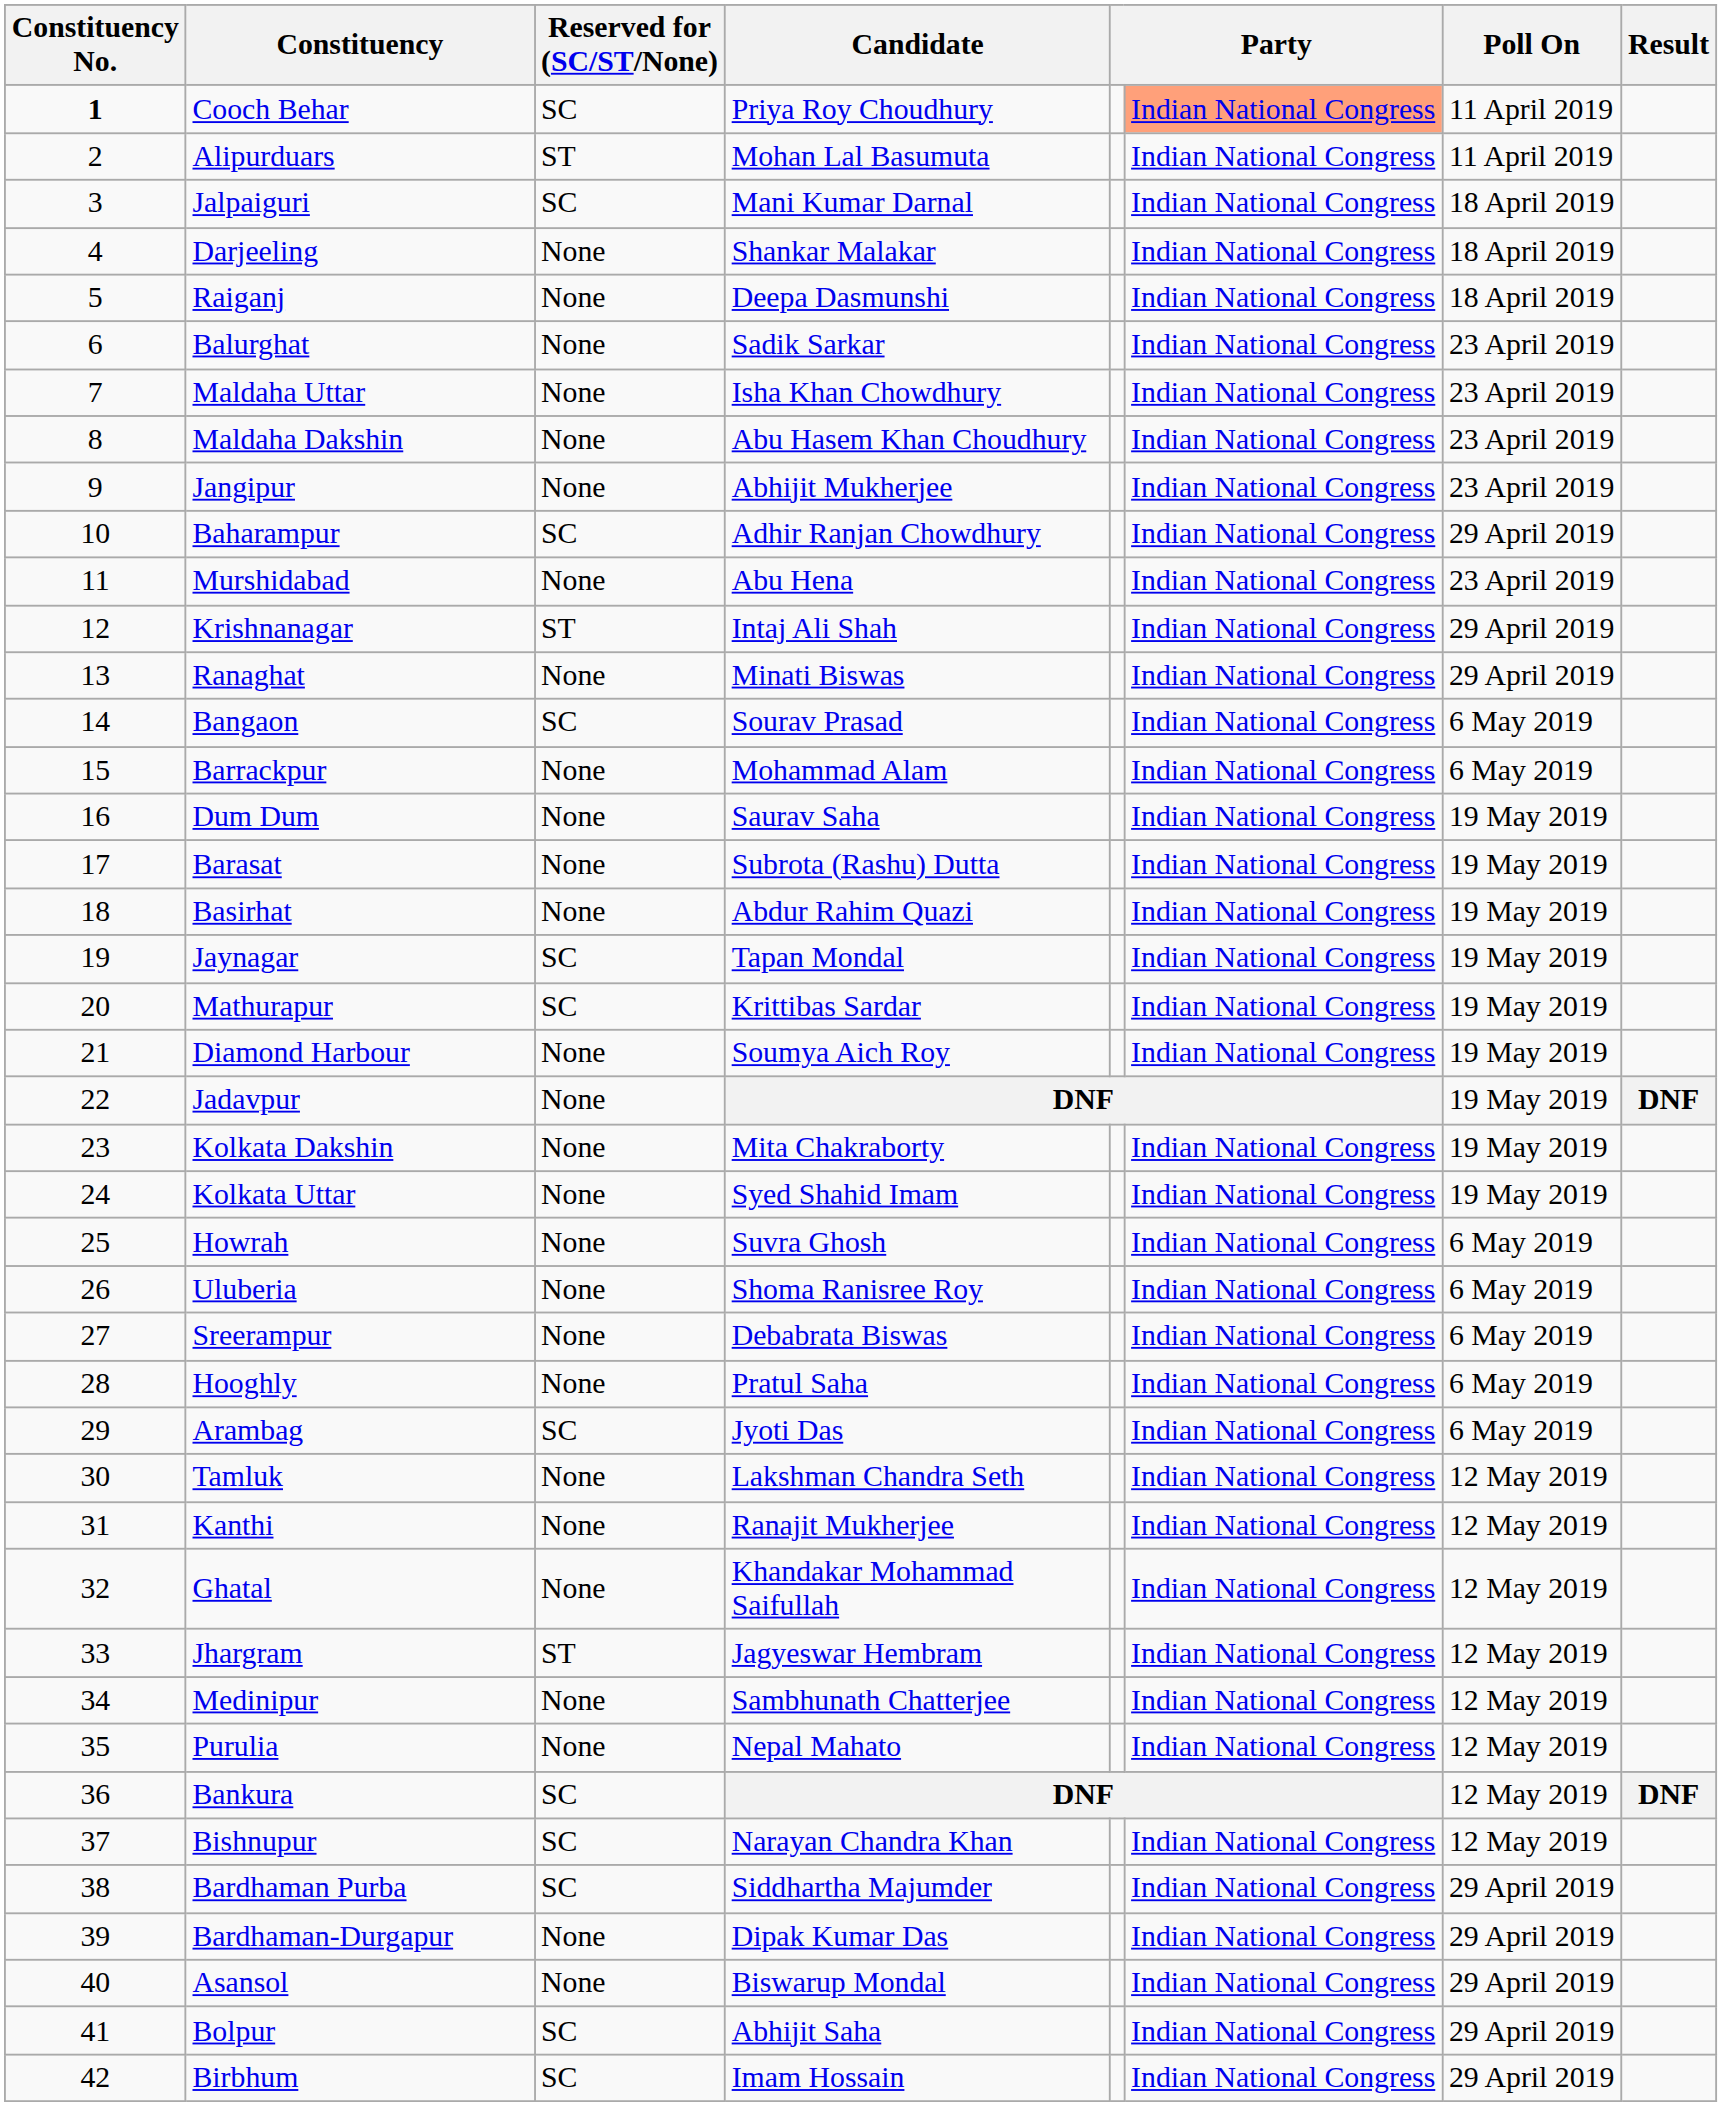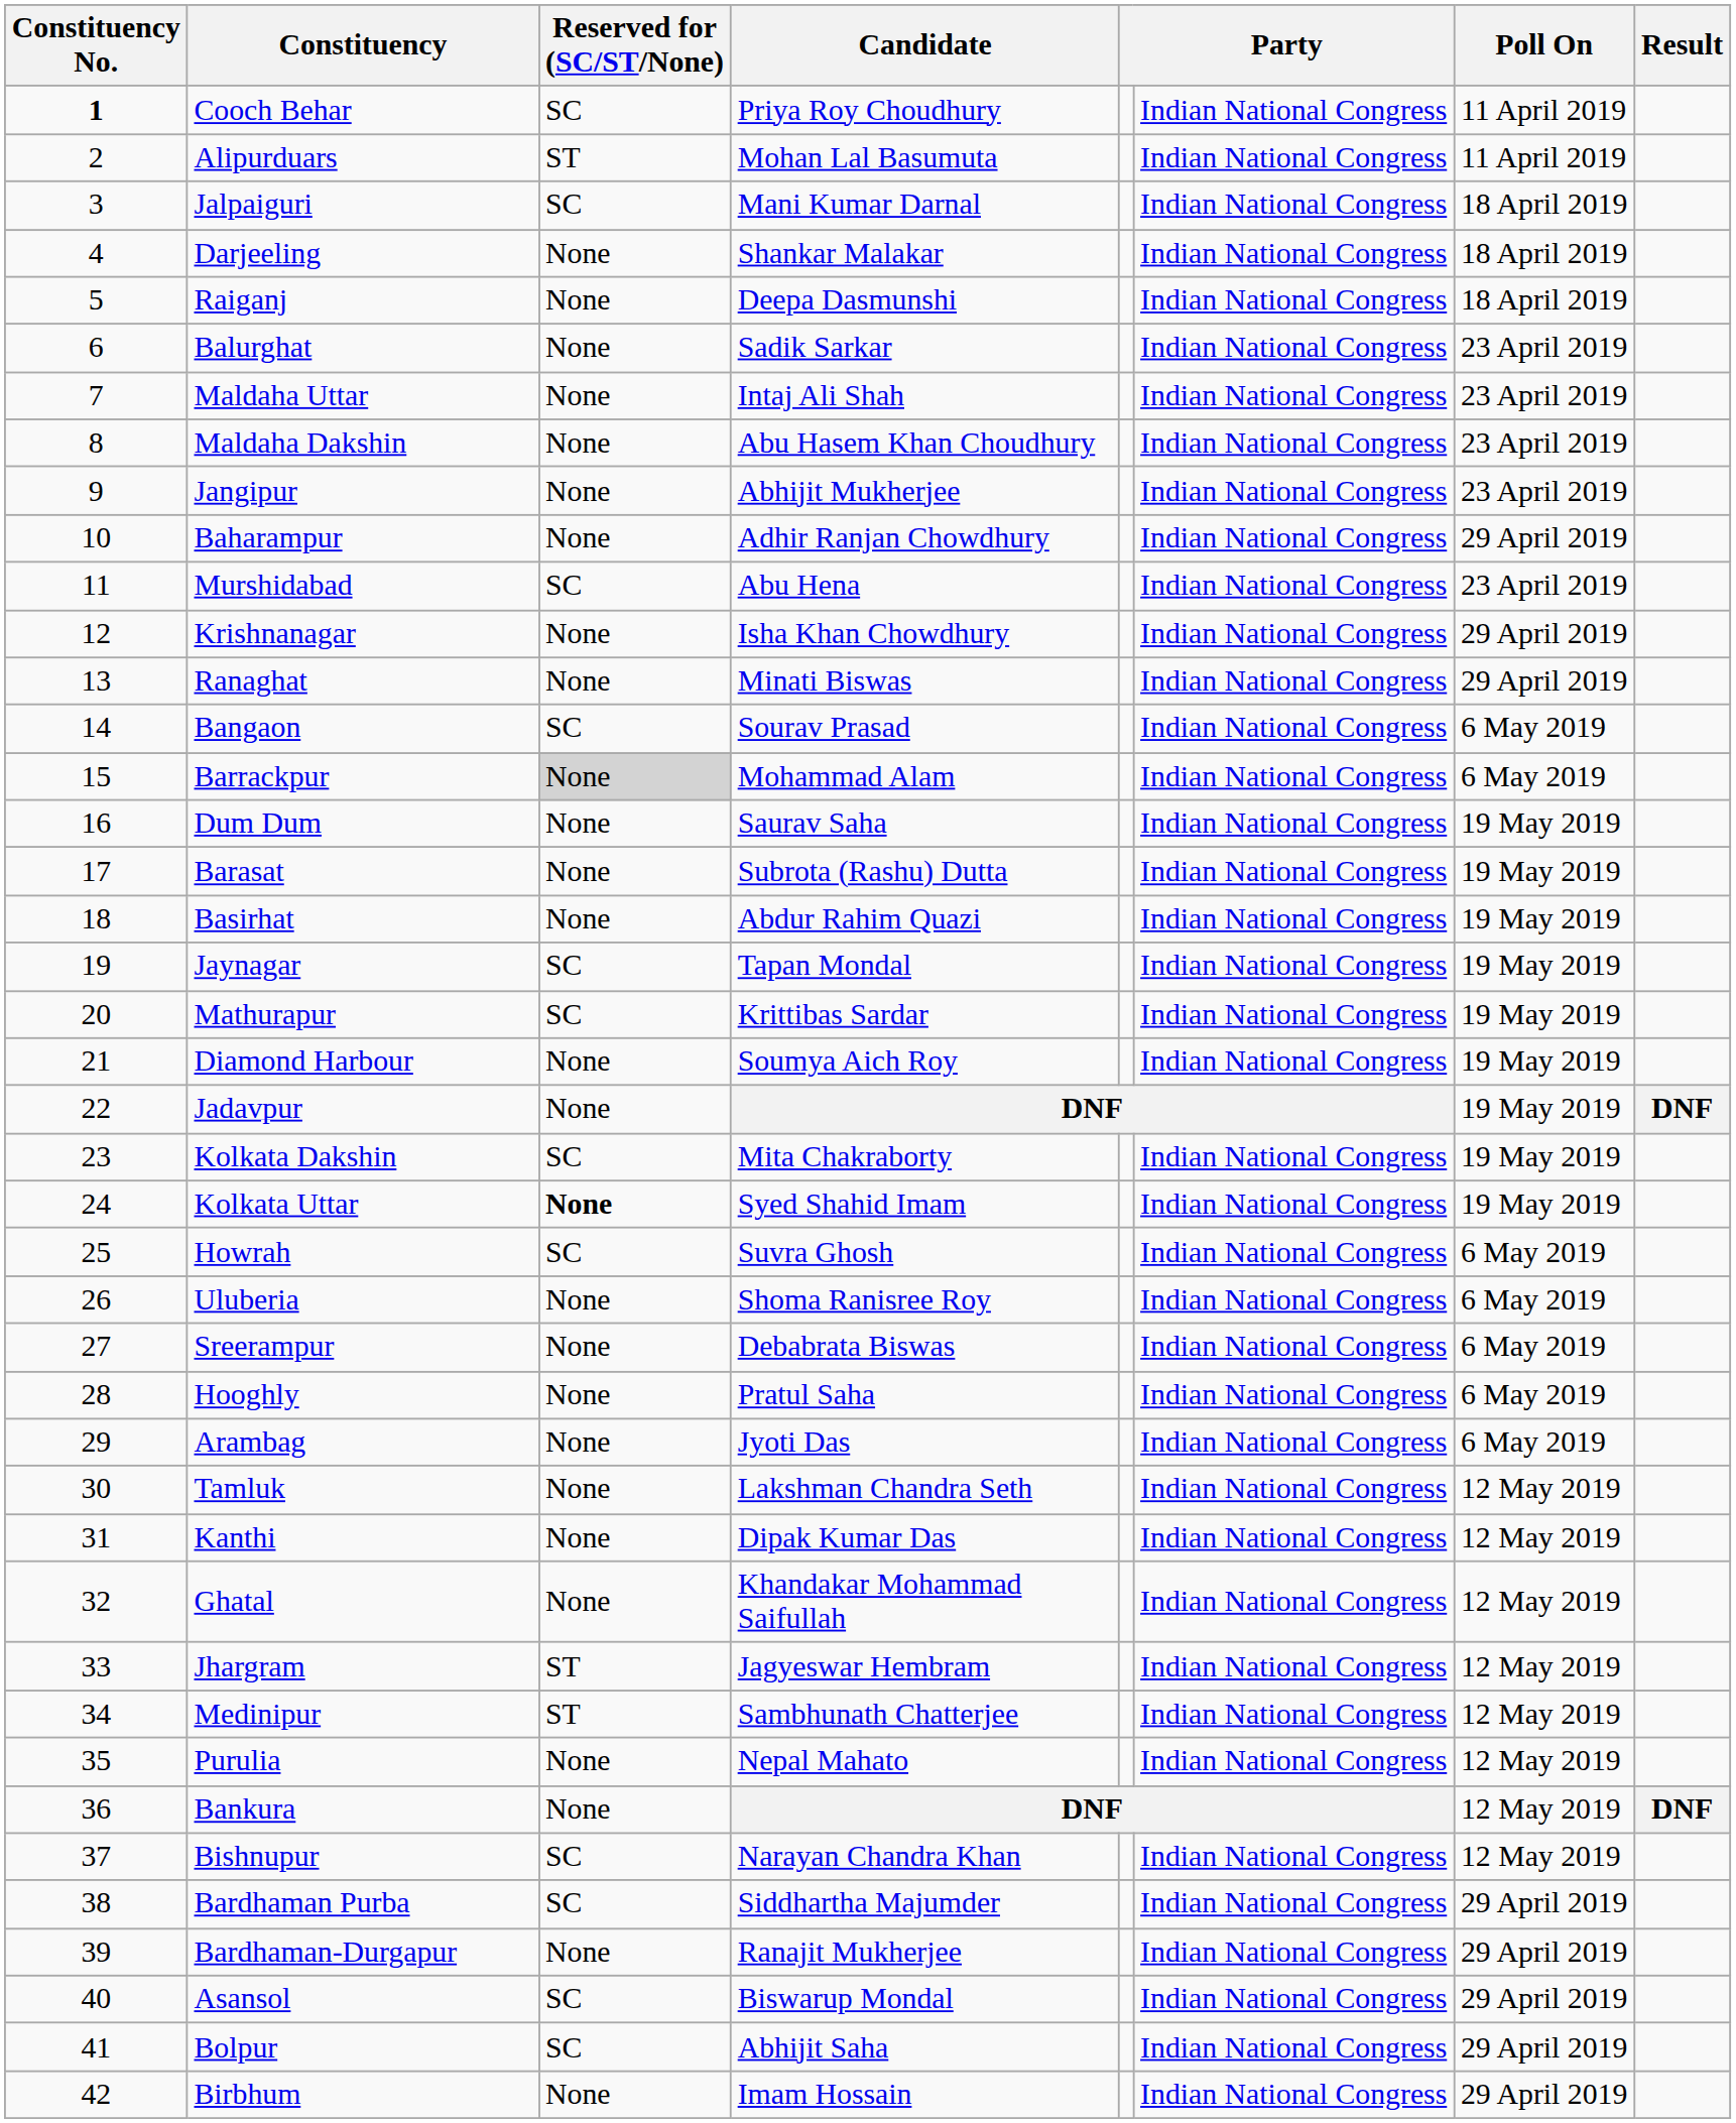Cooch Behar | column 6: lightsalmon background -> no background
Maldaha Uttar | Candidate: Isha Khan Chowdhury -> Intaj Ali Shah
Baharampur | Reserved for (SC/ST/None): SC -> None
Murshidabad | Reserved for (SC/ST/None): None -> SC
Krishnanagar | Reserved for (SC/ST/None): ST -> None
Krishnanagar | Candidate: Intaj Ali Shah -> Isha Khan Chowdhury
Barrackpur | Reserved for (SC/ST/None): no background -> lightgrey background
Kolkata Dakshin | Reserved for (SC/ST/None): None -> SC
Kolkata Uttar | Reserved for (SC/ST/None): normal -> bold
Howrah | Reserved for (SC/ST/None): None -> SC
Arambag | Reserved for (SC/ST/None): SC -> None
Kanthi | Candidate: Ranajit Mukherjee -> Dipak Kumar Das
Medinipur | Reserved for (SC/ST/None): None -> ST
Bankura | Reserved for (SC/ST/None): SC -> None
Bardhaman-Durgapur | Candidate: Dipak Kumar Das -> Ranajit Mukherjee
Asansol | Reserved for (SC/ST/None): None -> SC
Birbhum | Reserved for (SC/ST/None): SC -> None
